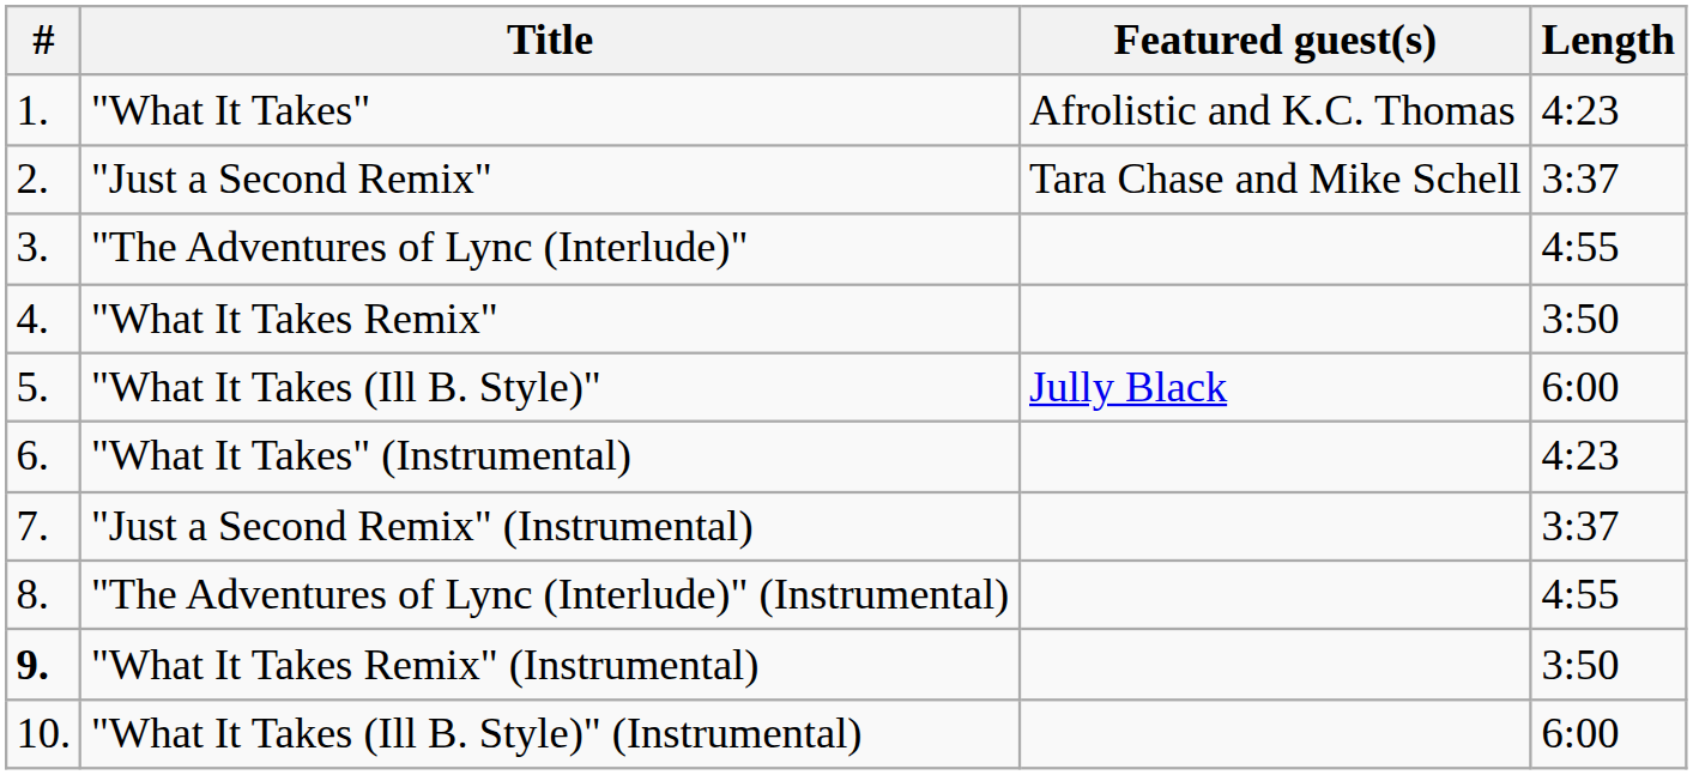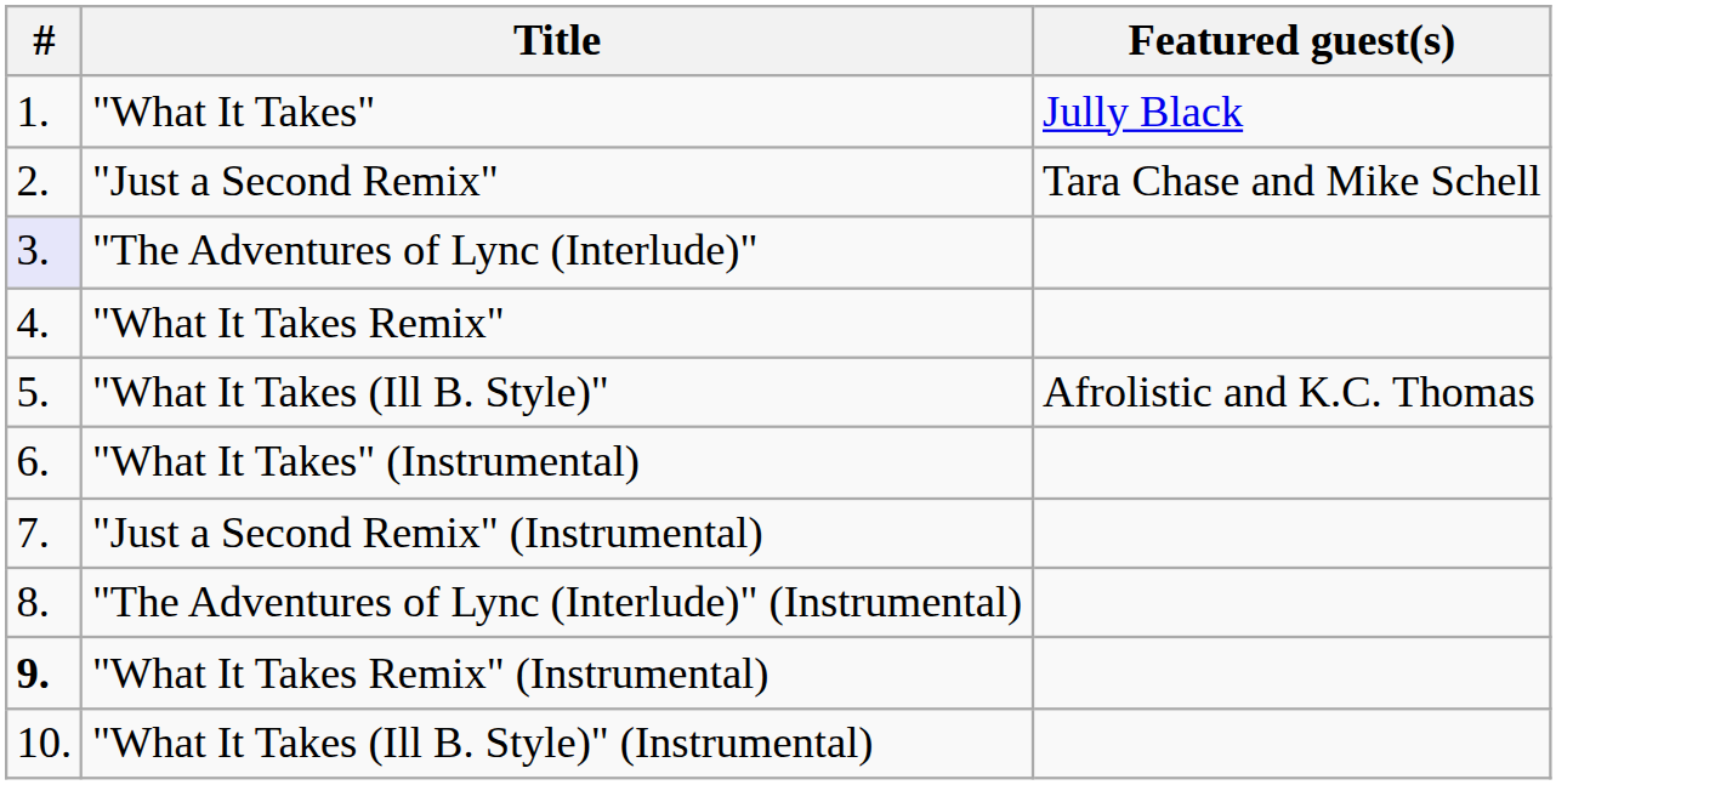- column: Length | 4:23 | 3:37 | 4:55 | 3:50 | 6:00 | 4:23 | 3:37 | 4:55 | 3:50 | 6:00
"What It Takes" | Featured guest(s): Afrolistic and K.C. Thomas -> Jully Black
"The Adventures of Lync (Interlude)" | #: no background -> lavender background
"What It Takes (Ill B. Style)" | Featured guest(s): Jully Black -> Afrolistic and K.C. Thomas
